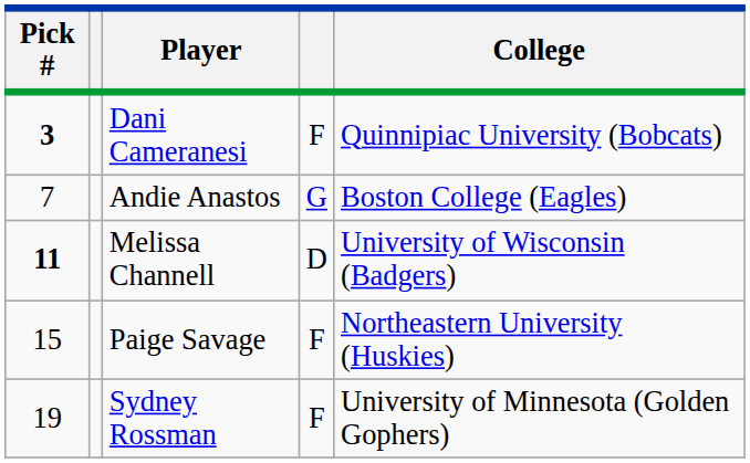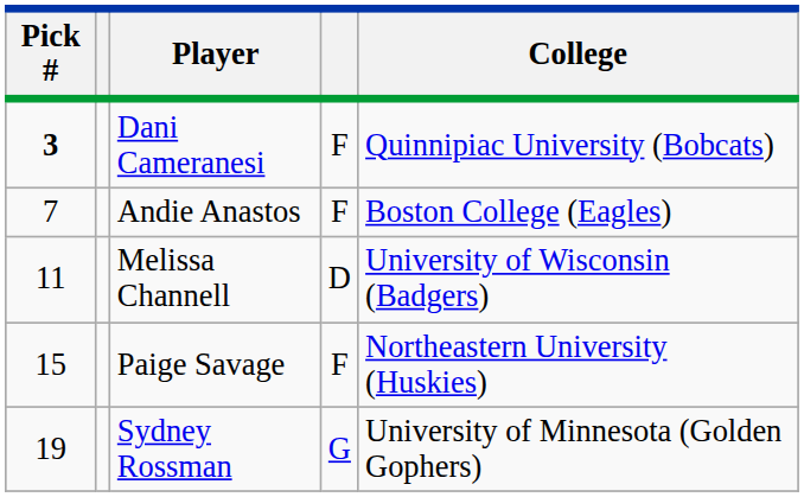Andie Anastos | column 4: G -> F
Melissa Channell | Pick #: bold -> normal
Sydney Rossman | column 4: F -> G
